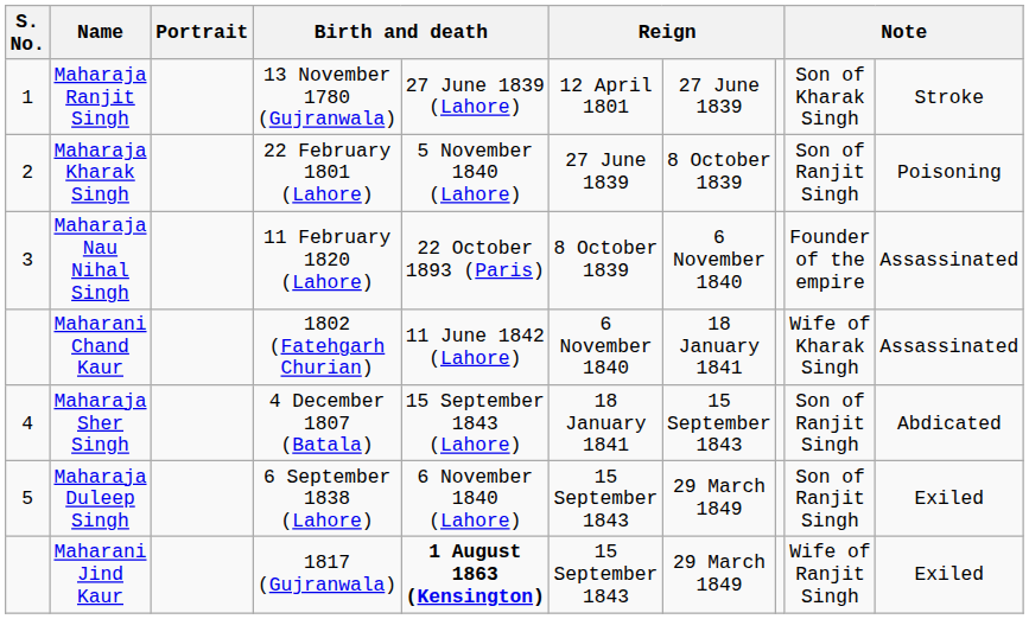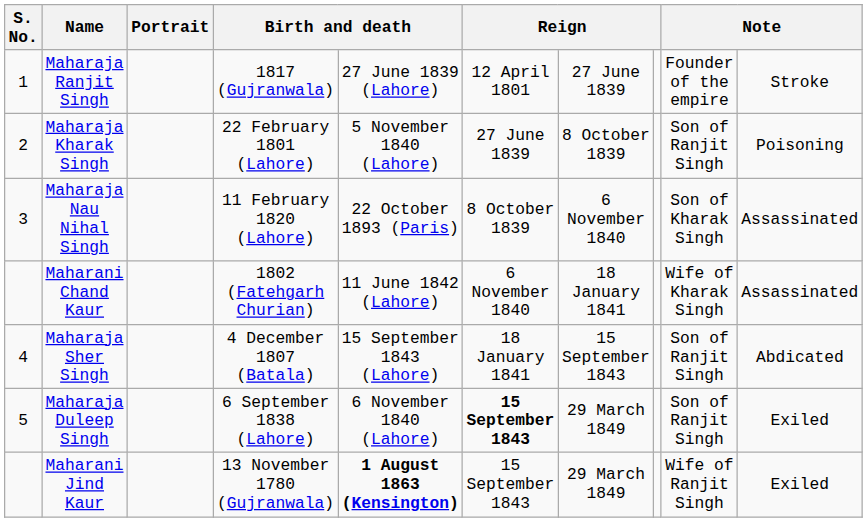Maharaja Ranjit Singh | column 4: 13 November 1780 (Gujranwala) -> 1817 (Gujranwala)
Maharaja Ranjit Singh | column 9: Son of Kharak Singh -> Founder of the empire
Maharaja Nau Nihal Singh | column 9: Founder of the empire -> Son of Kharak Singh
Maharaja Duleep Singh | column 6: normal -> bold
Maharani Jind Kaur | column 4: 1817 (Gujranwala) -> 13 November 1780 (Gujranwala)
